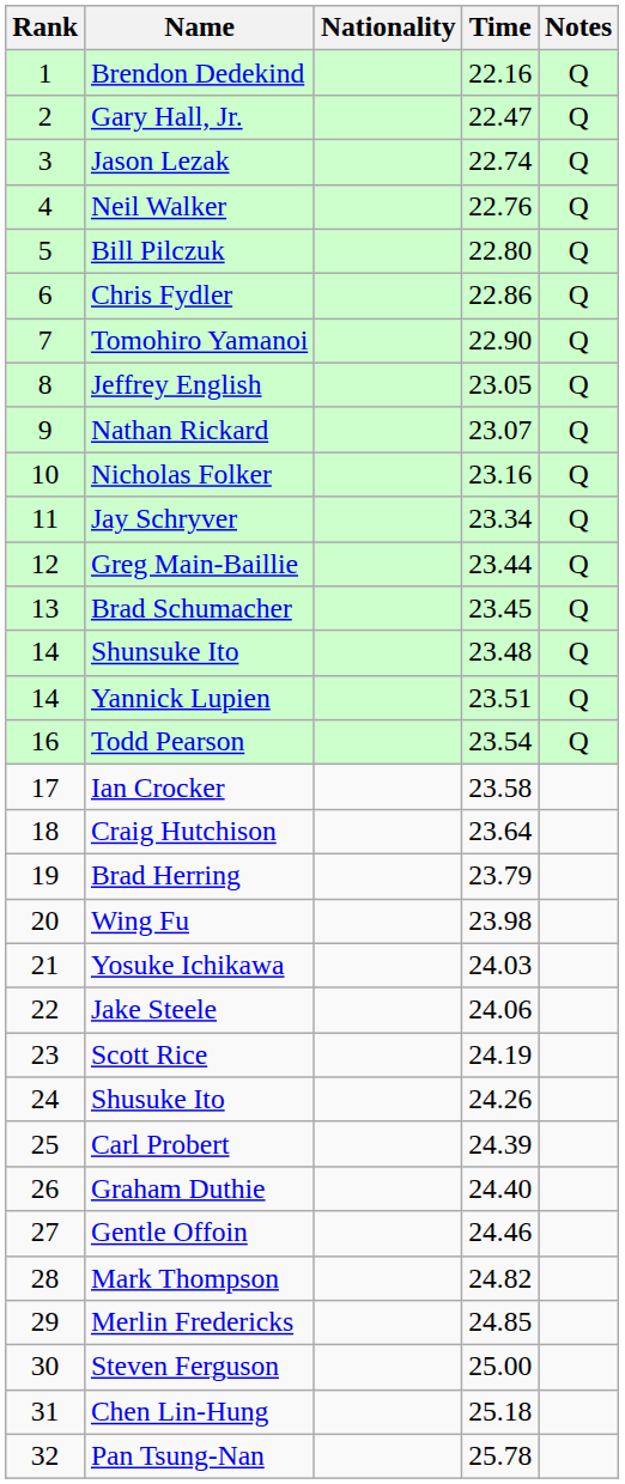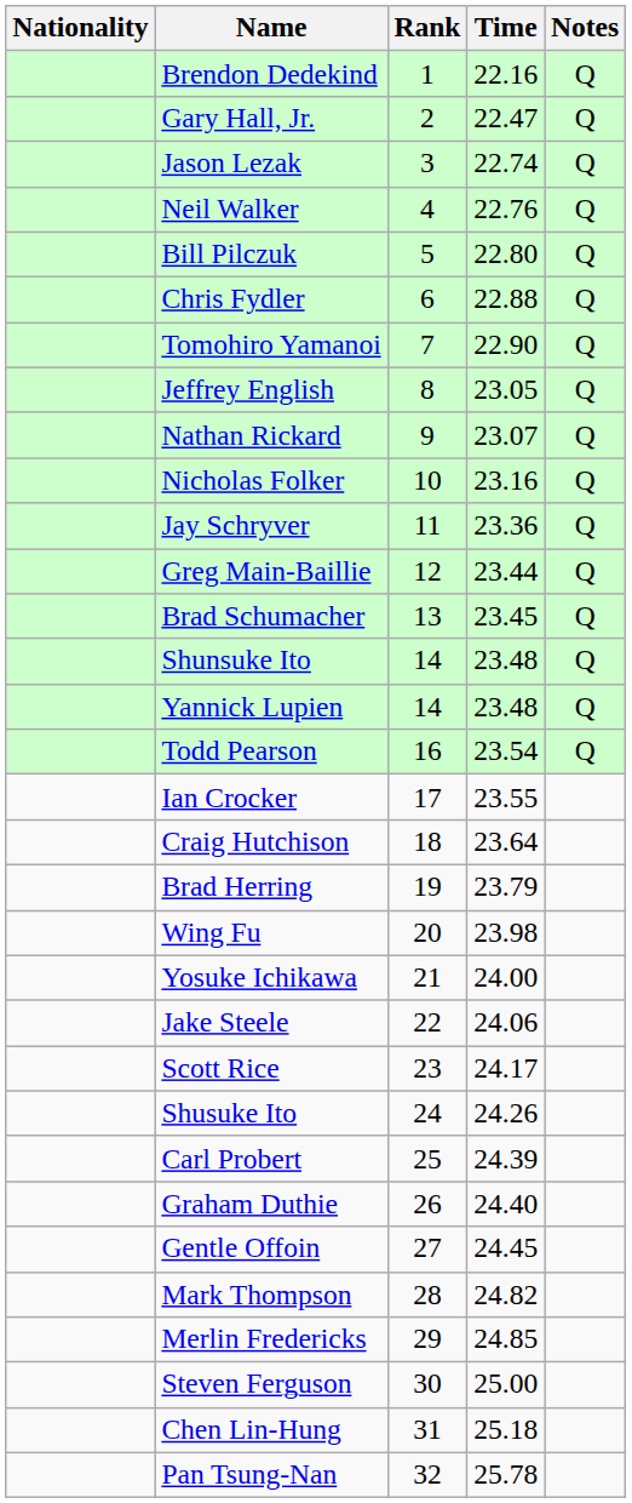columns swapped: Rank <-> Nationality
Chris Fydler | Time: 22.86 -> 22.88
Jay Schryver | Time: 23.34 -> 23.36
Yannick Lupien | Time: 23.51 -> 23.48
Ian Crocker | Time: 23.58 -> 23.55
Yosuke Ichikawa | Time: 24.03 -> 24.00
Scott Rice | Time: 24.19 -> 24.17
Gentle Offoin | Time: 24.46 -> 24.45
